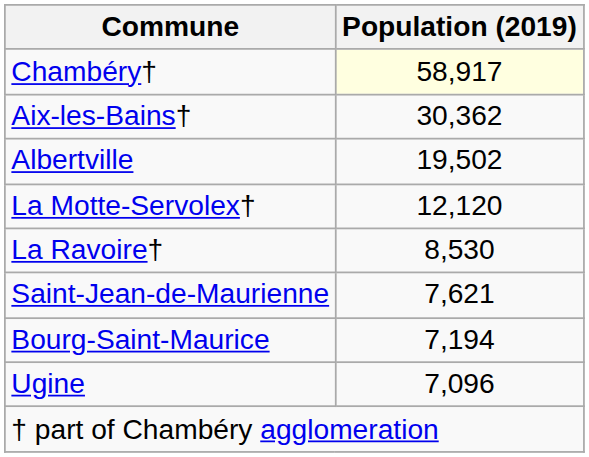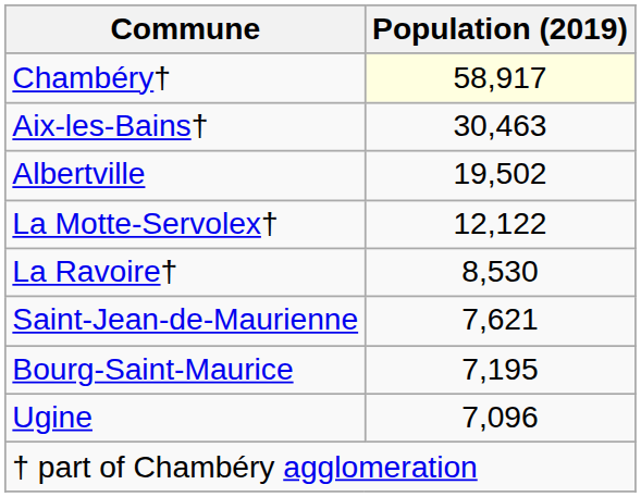Aix-les-Bains† | Population (2019): 30,362 -> 30,463
La Motte-Servolex† | Population (2019): 12,120 -> 12,122
Bourg-Saint-Maurice | Population (2019): 7,194 -> 7,195
